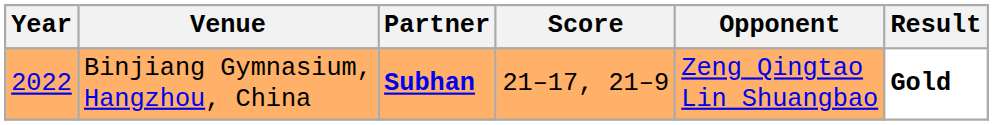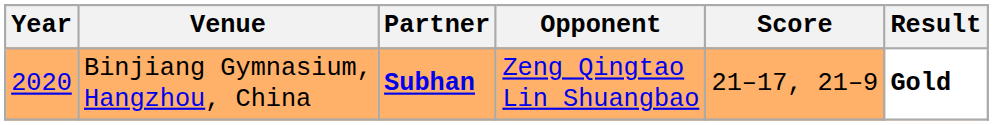columns swapped: Opponent <-> Score
Binjiang Gymnasium, Hangzhou, China | Year: 2022 -> 2020
